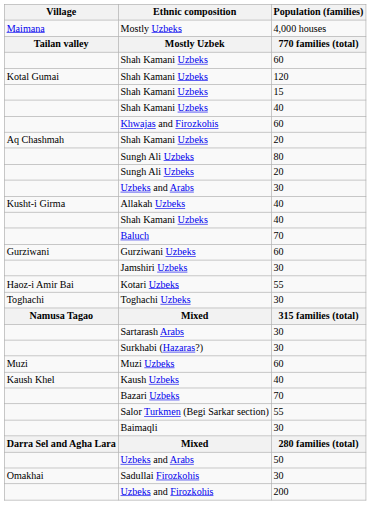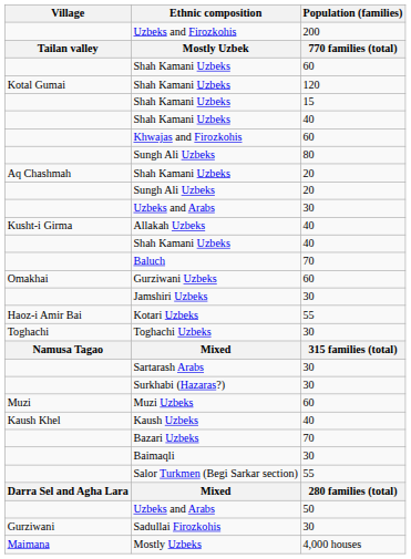rows swapped: Mostly Uzbeks <-> Uzbeks and Firozkohis
rows swapped: Shah Kamani Uzbeks / 20 <-> Sungh Ali Uzbeks / 80
Gurziwani Uzbeks | Village: Gurziwani -> Omakhai
rows swapped: Baimaqli <-> Salor Turkmen (Begi Sarkar section)
Sadullai Firozkohis | Village: Omakhai -> Gurziwani
